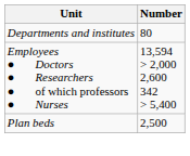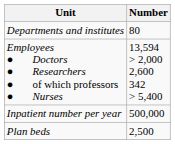+ row: Inpatient number per year | 500,000
